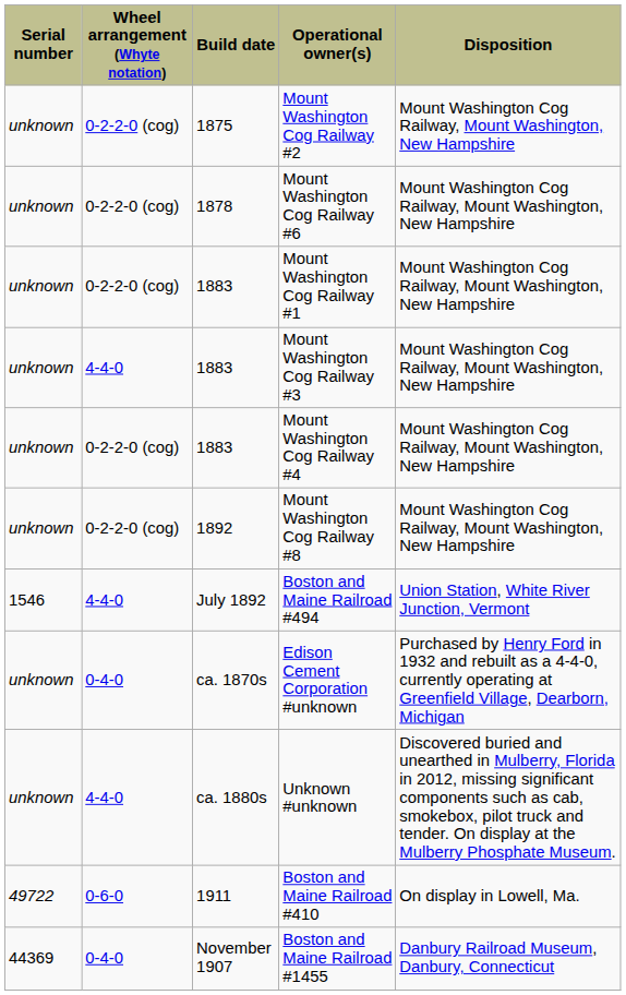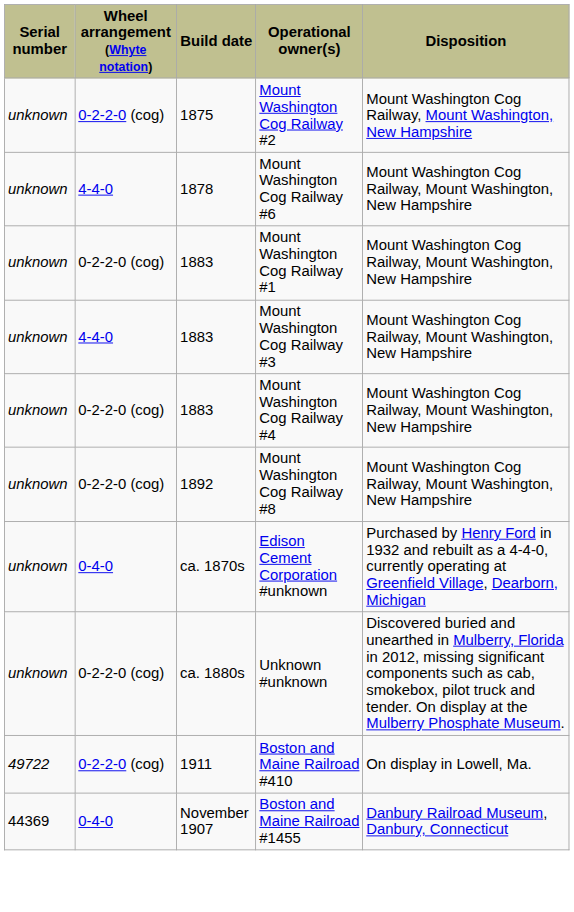Mount Washington Cog Railway #6 | Wheel arrangement (Whyte notation): 0-2-2-0 (cog) -> 4-4-0
- row: 1546 | 4-4-0 | July 1892 | Boston and Maine Railroad #494 | Union Station, White River Junction, Vermont
Unknown #unknown | Wheel arrangement (Whyte notation): 4-4-0 -> 0-2-2-0 (cog)
Boston and Maine Railroad #410 | Wheel arrangement (Whyte notation): 0-6-0 -> 0-2-2-0 (cog)
